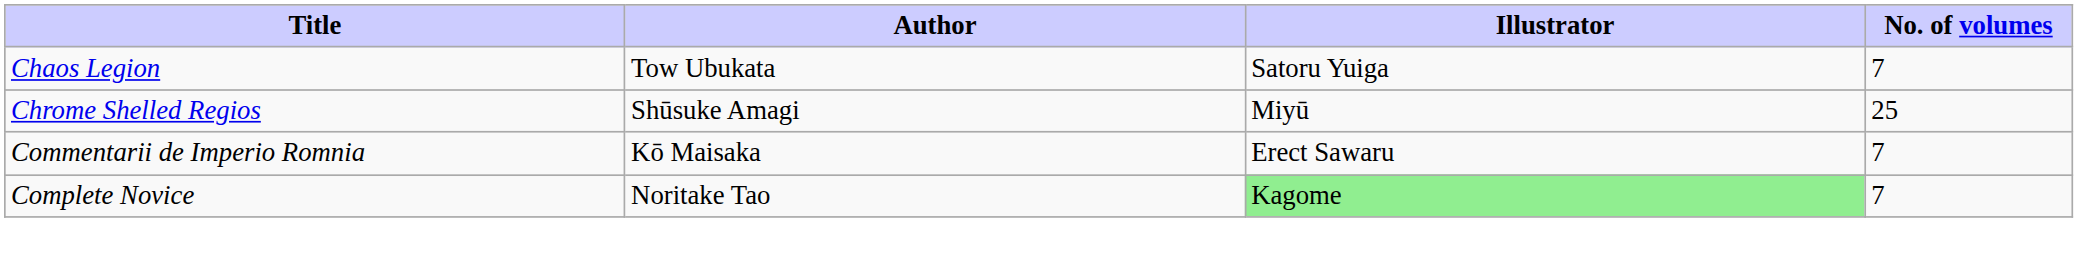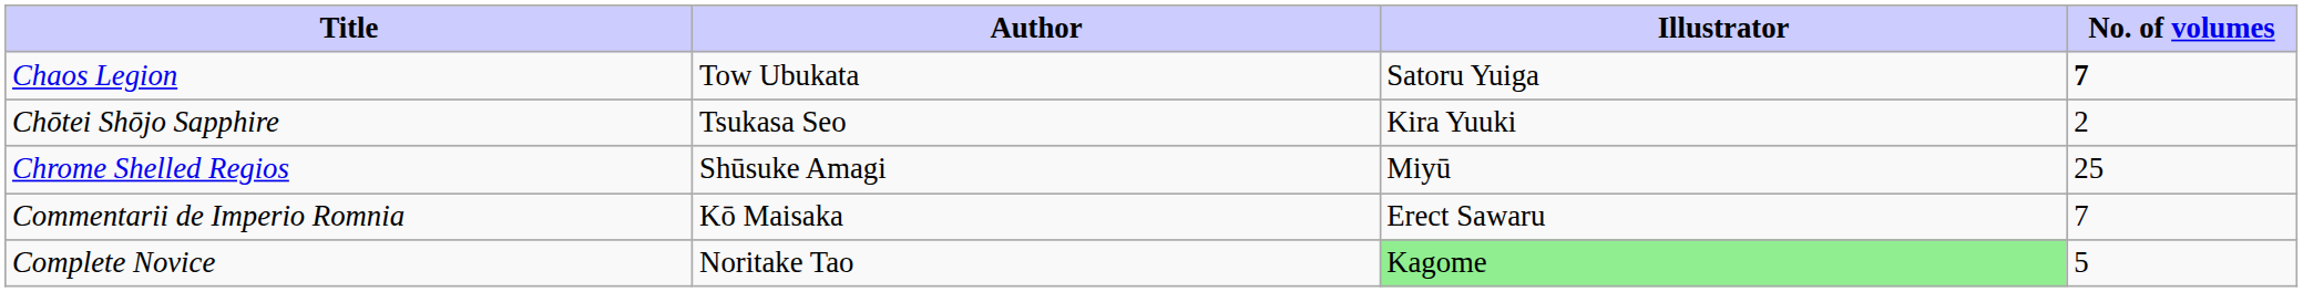Chaos Legion | No. of volumes: normal -> bold
+ row: Chōtei Shōjo Sapphire | Tsukasa Seo | Kira Yuuki | 2
Complete Novice | No. of volumes: 7 -> 5
